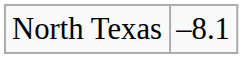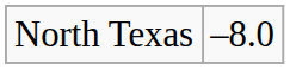North Texas | column 2: –8.1 -> –8.0
